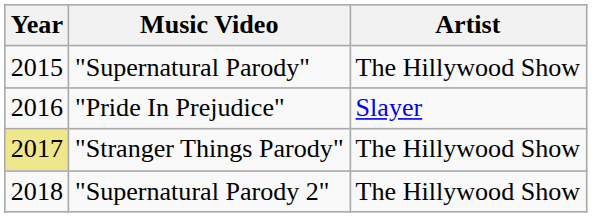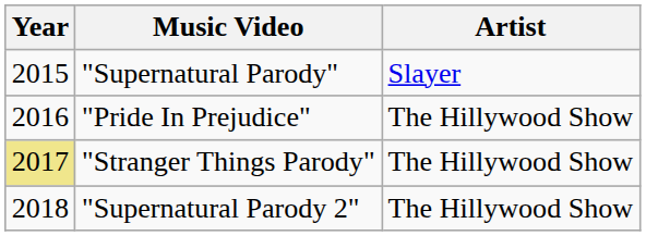"Supernatural Parody" | Artist: The Hillywood Show -> Slayer
"Pride In Prejudice" | Artist: Slayer -> The Hillywood Show
